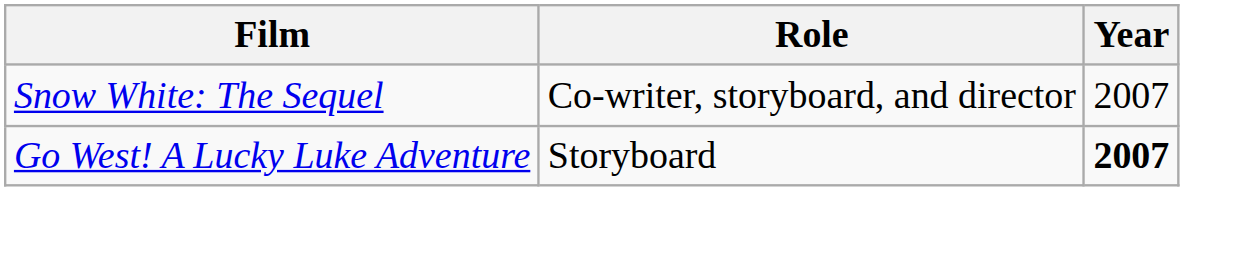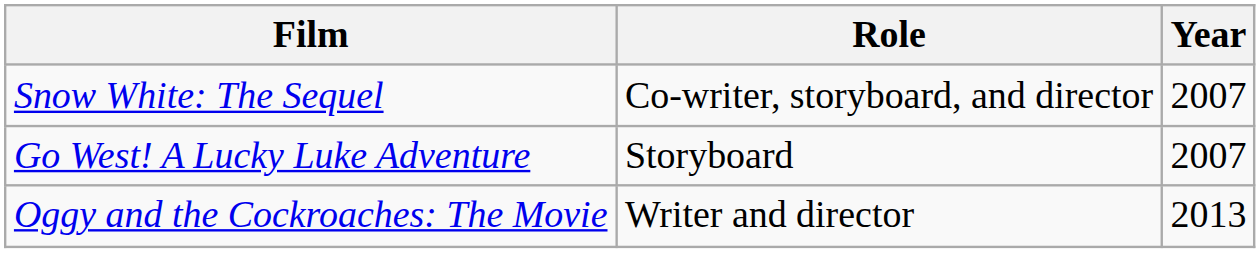Go West! A Lucky Luke Adventure | Year: bold -> normal
+ row: Oggy and the Cockroaches: The Movie | Writer and director | 2013
